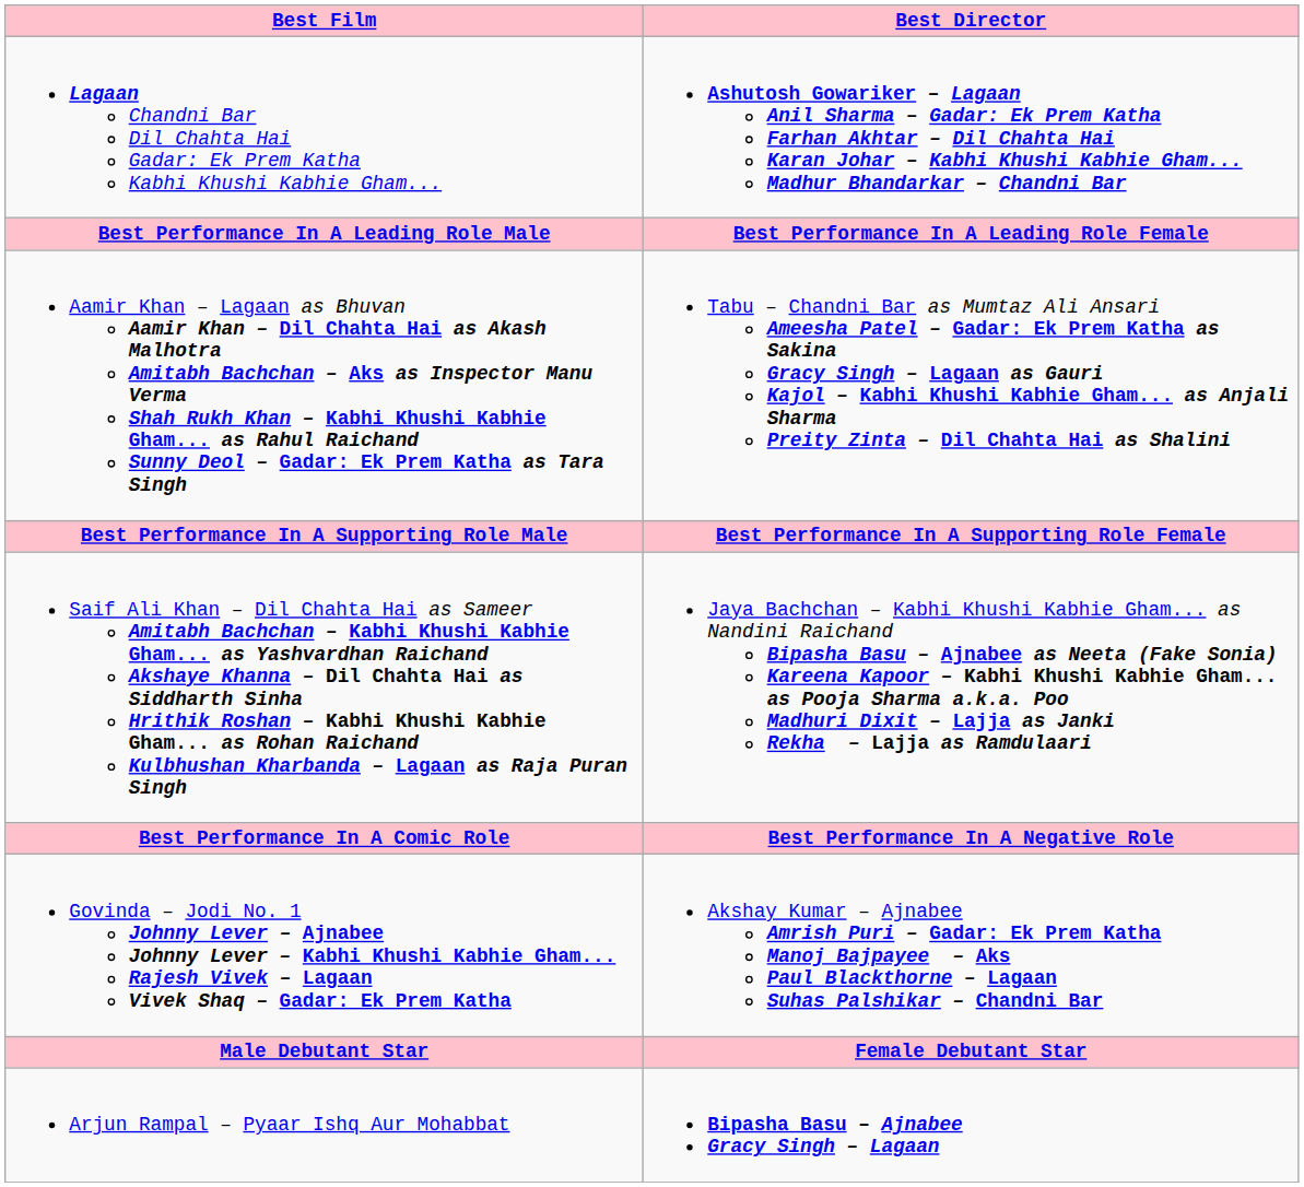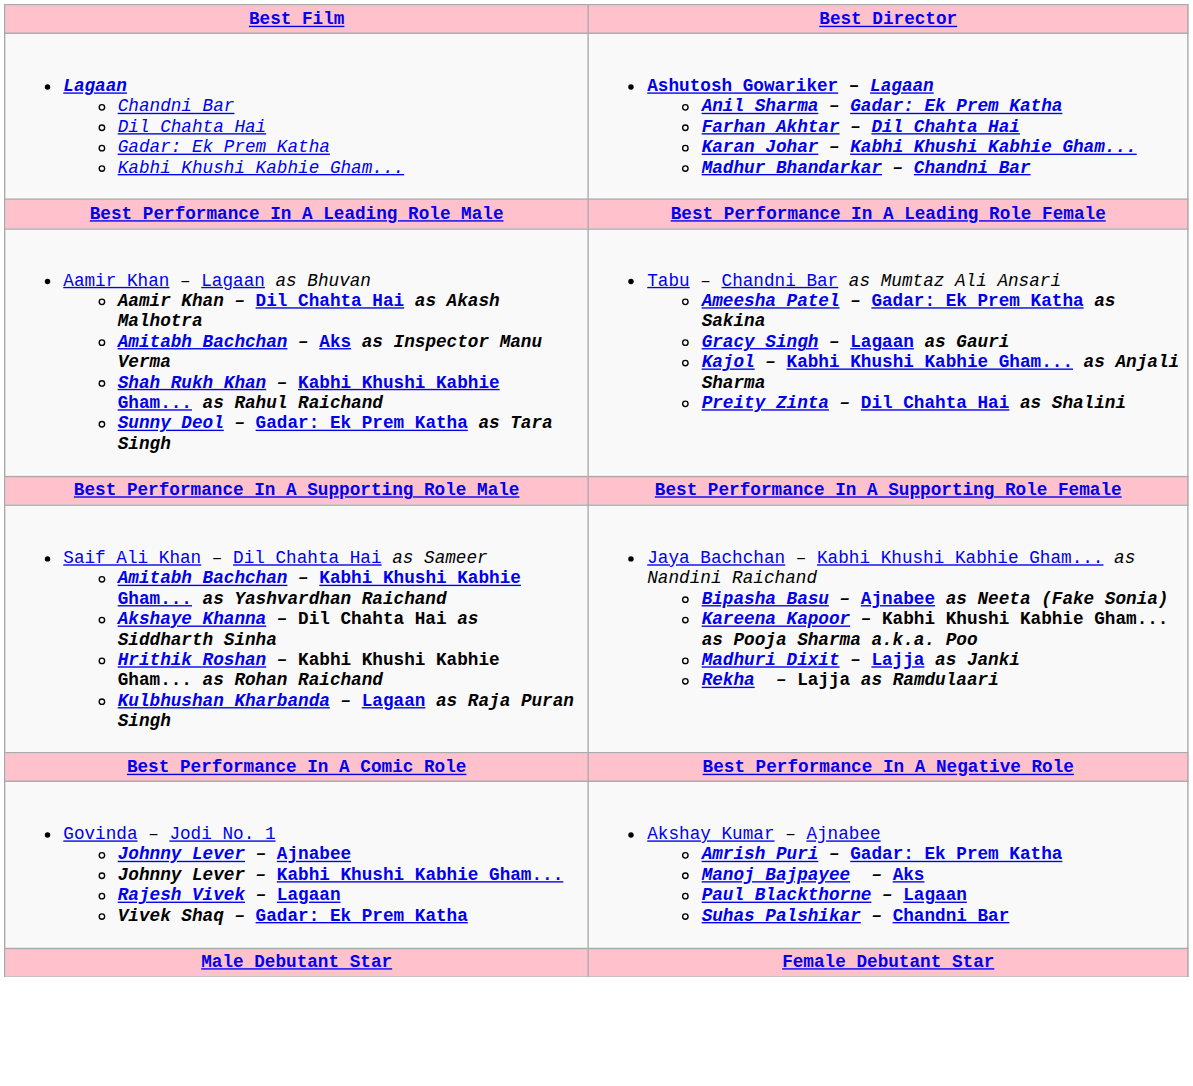- row: Arjun Rampal – Pyaar Ishq Aur Mohabbat | Bipasha Basu – Ajnabee Gracy Singh – Lagaan
